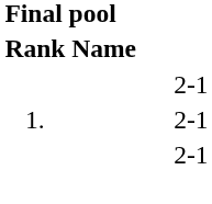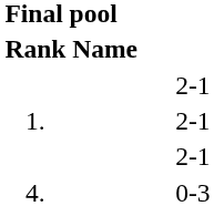+ row: 4. | 0-3
